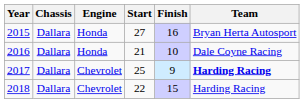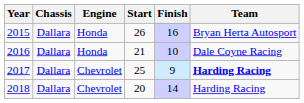2015 | Start: 27 -> 26
2018 | Start: 22 -> 20
2018 | Finish: 15 -> 14
